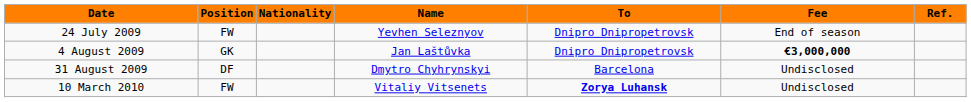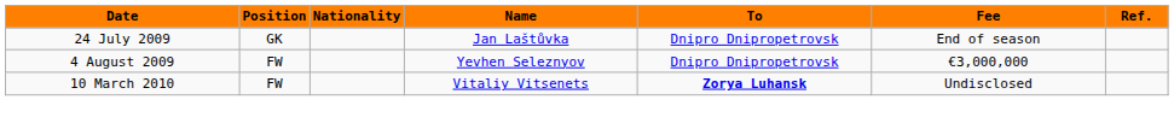24 July 2009 | Position: FW -> GK
24 July 2009 | Name: Yevhen Seleznyov -> Jan Laštůvka
4 August 2009 | Position: GK -> FW
4 August 2009 | Name: Jan Laštůvka -> Yevhen Seleznyov
4 August 2009 | Fee: bold -> normal
- row: 31 August 2009 | DF | Dmytro Chyhrynskyi | Barcelona | Undisclosed
